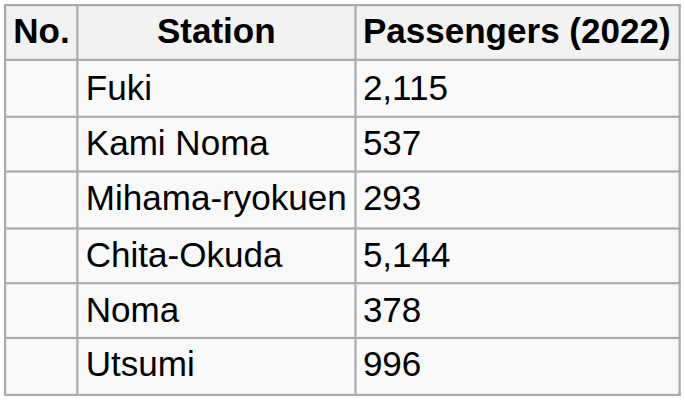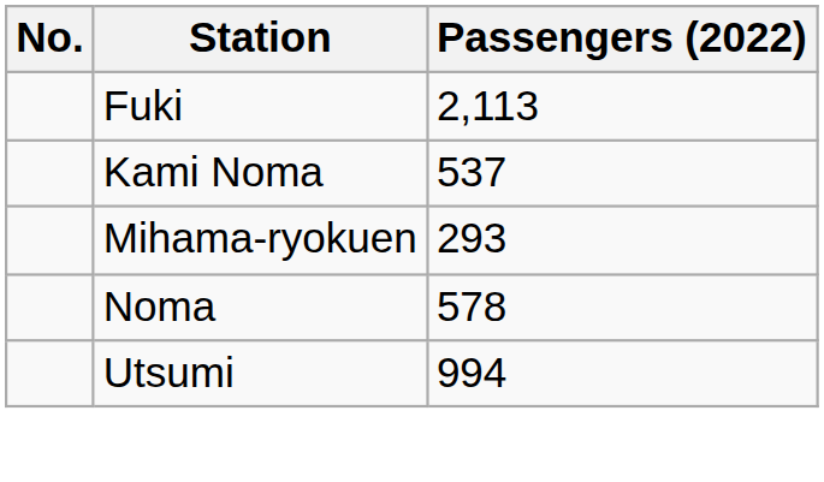Fuki | Passengers (2022): 2,115 -> 2,113
- row: Chita-Okuda | 5,144
Noma | Passengers (2022): 378 -> 578
Utsumi | Passengers (2022): 996 -> 994
